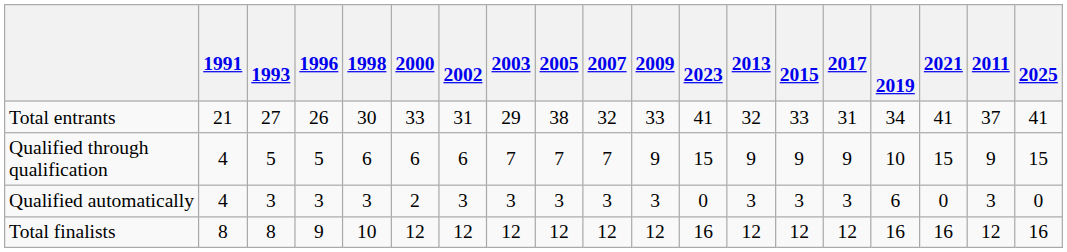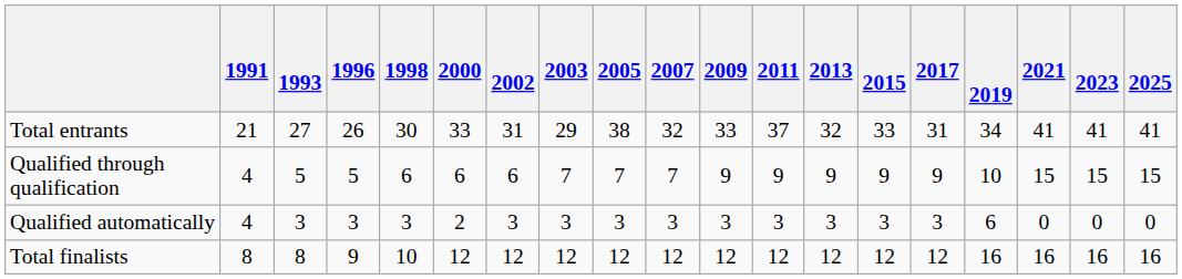columns swapped: 2011 <-> 2023
